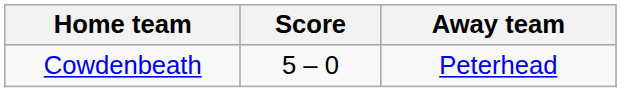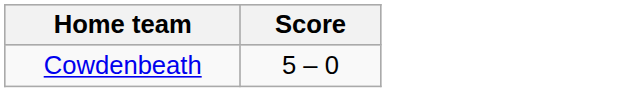- column: Away team | Peterhead
